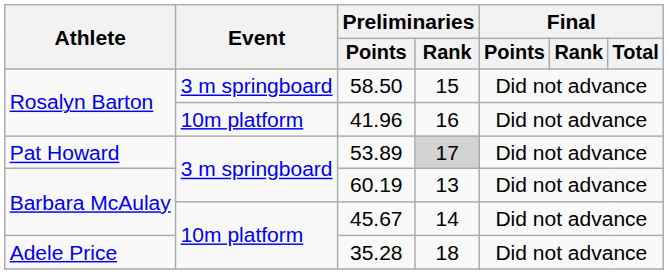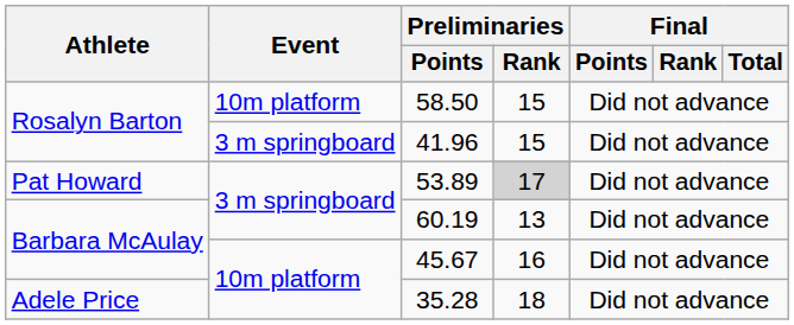58.50 | Event: 3 m springboard -> 10m platform
41.96 | Event: 10m platform -> 3 m springboard
41.96 | Preliminaries / Rank: 16 -> 15
45.67 | Preliminaries / Rank: 14 -> 16
